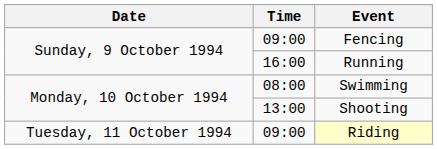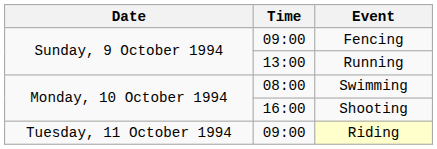Running | Time: 16:00 -> 13:00
Shooting | Time: 13:00 -> 16:00
